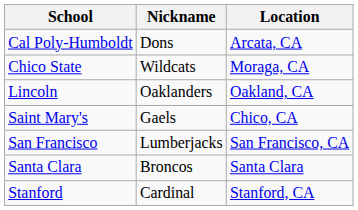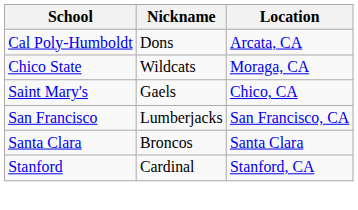- row: Lincoln | Oaklanders | Oakland, CA
